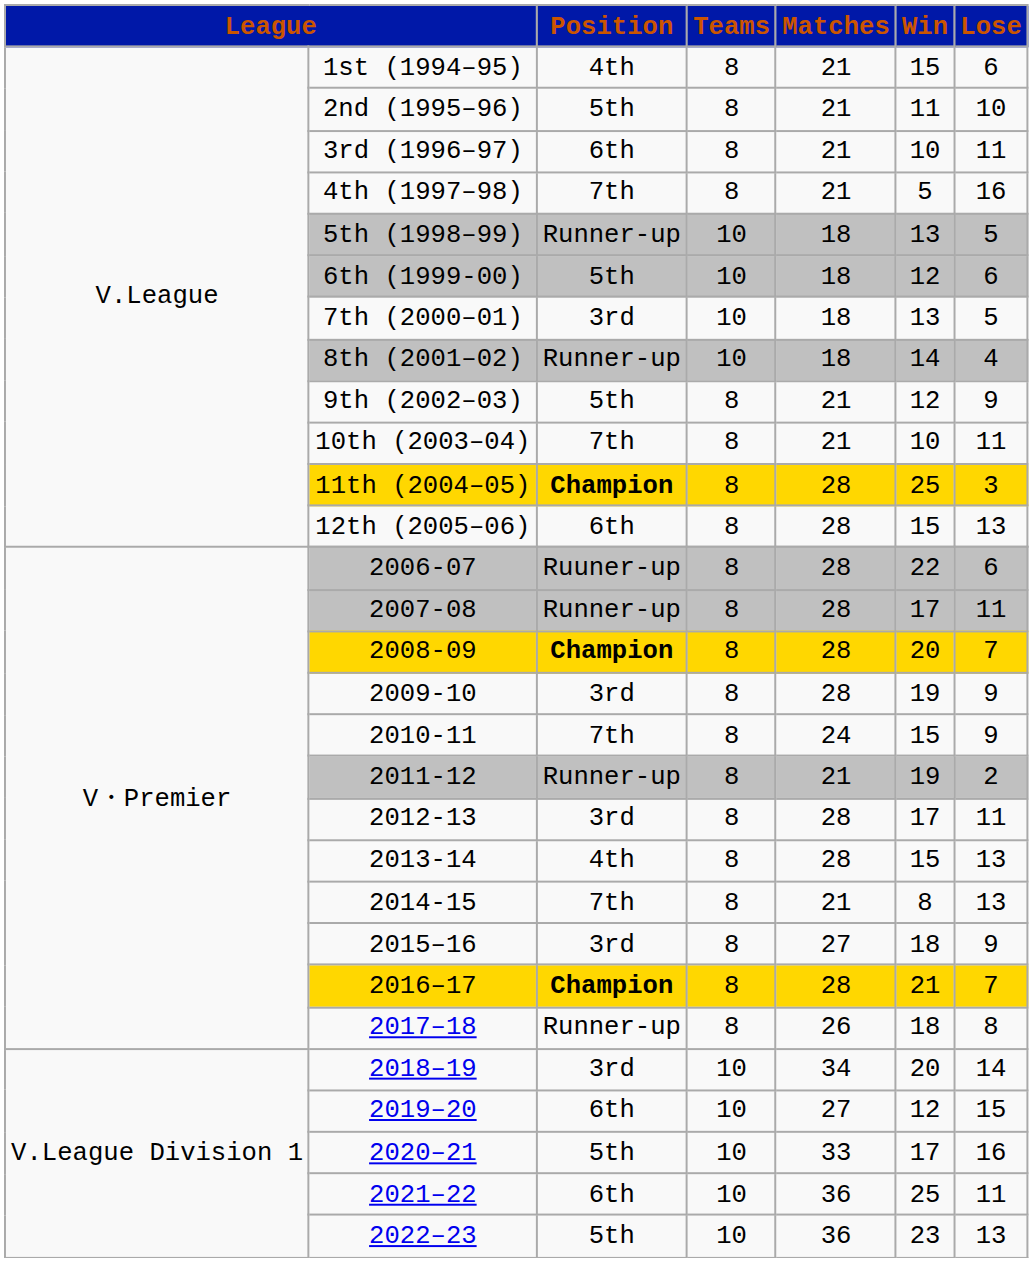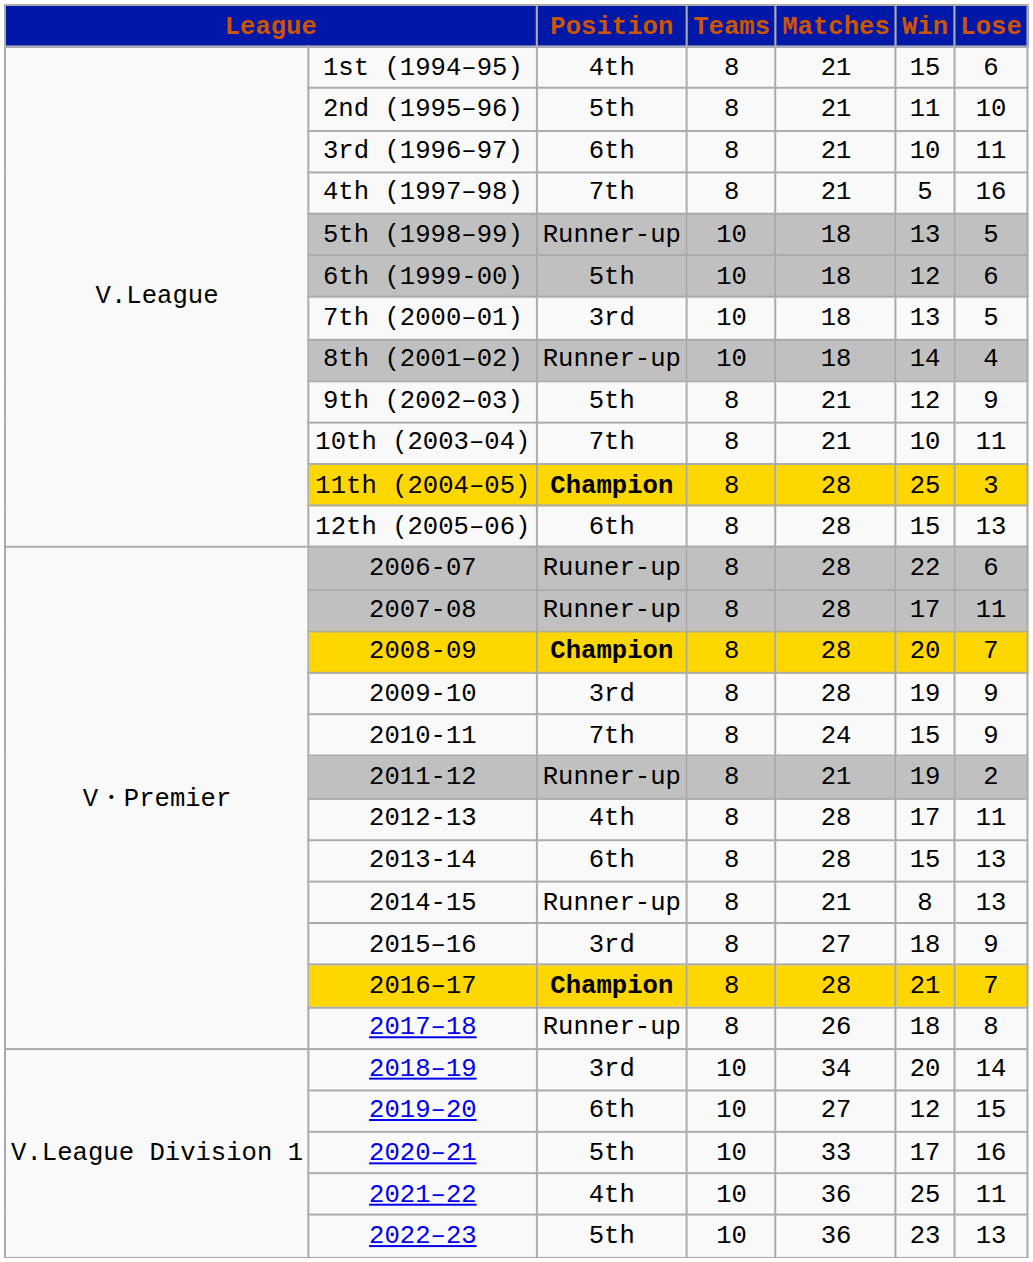2012-13 | Position: 3rd -> 4th
2013-14 | Position: 4th -> 6th
2014-15 | Position: 7th -> Runner-up
2021–22 | Position: 6th -> 4th
